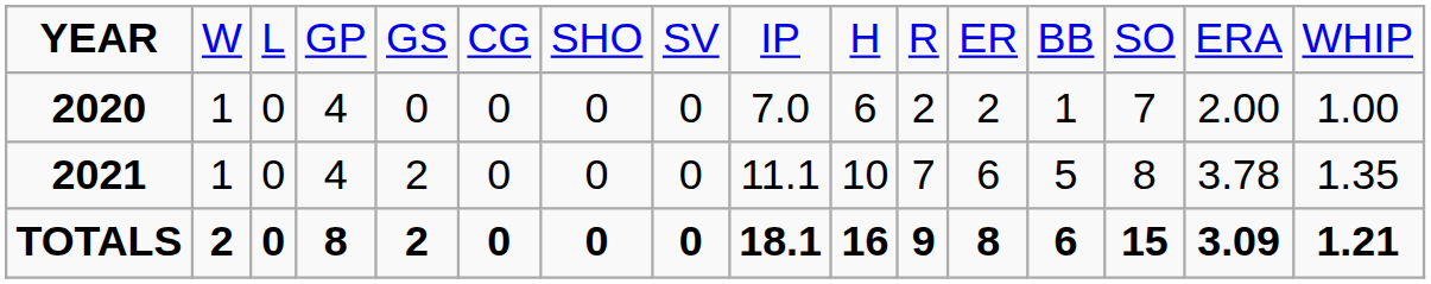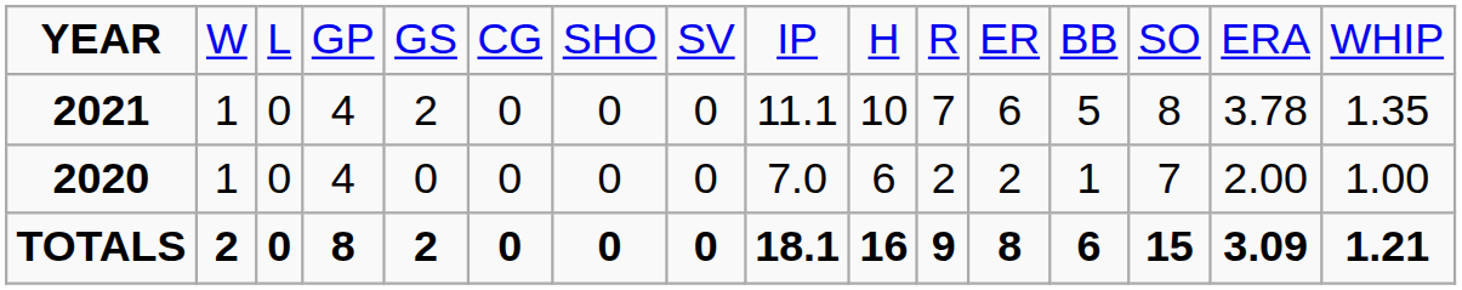rows swapped: 2020 <-> 2021
